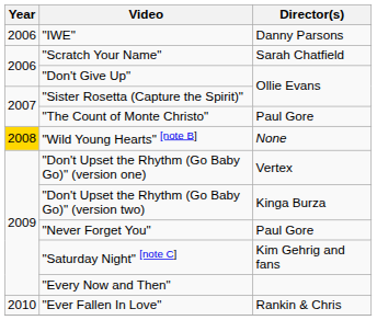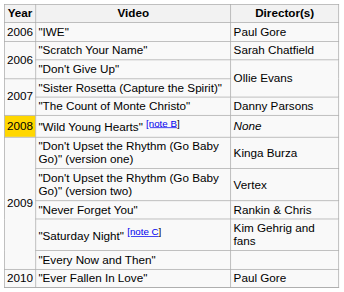"IWE" | Director(s): Danny Parsons -> Paul Gore
"The Count of Monte Christo" | Director(s): Paul Gore -> Danny Parsons
"Don't Upset the Rhythm (Go Baby Go)" (version one) | Director(s): Vertex -> Kinga Burza
"Don't Upset the Rhythm (Go Baby Go)" (version two) | Director(s): Kinga Burza -> Vertex
"Never Forget You" | Director(s): Paul Gore -> Rankin & Chris
"Ever Fallen In Love" | Director(s): Rankin & Chris -> Paul Gore
